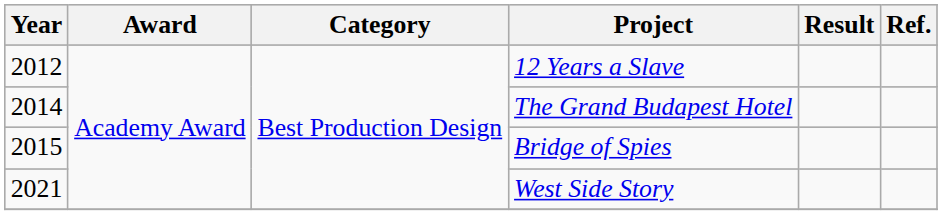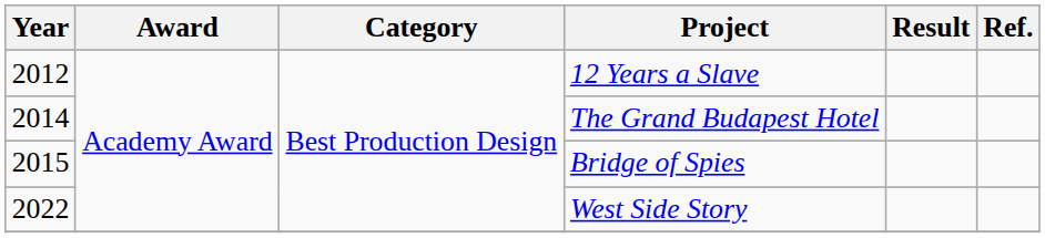West Side Story | Year: 2021 -> 2022
